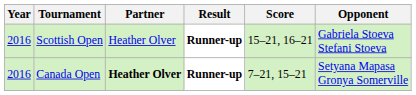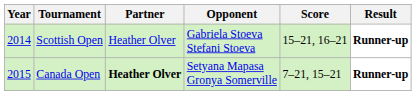columns swapped: Opponent <-> Result
Scottish Open | Year: 2016 -> 2014
Canada Open | Year: 2016 -> 2015
